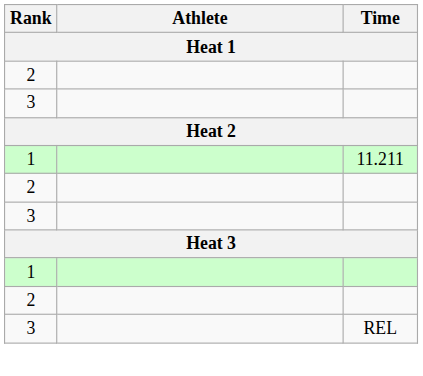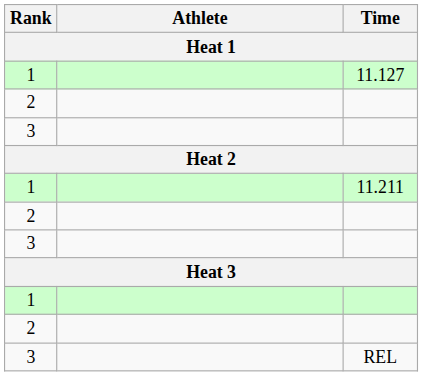+ row: 1 | 11.127
